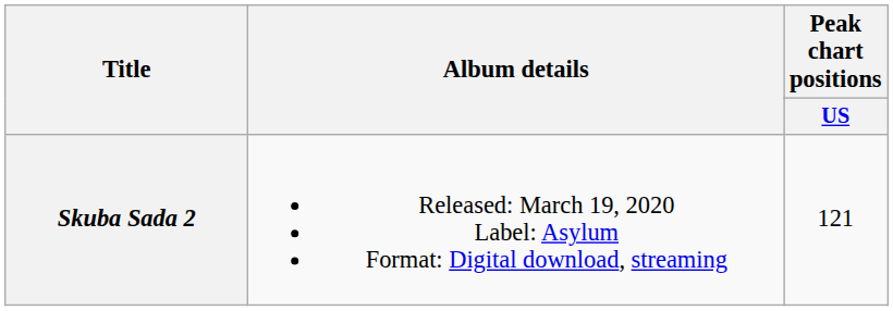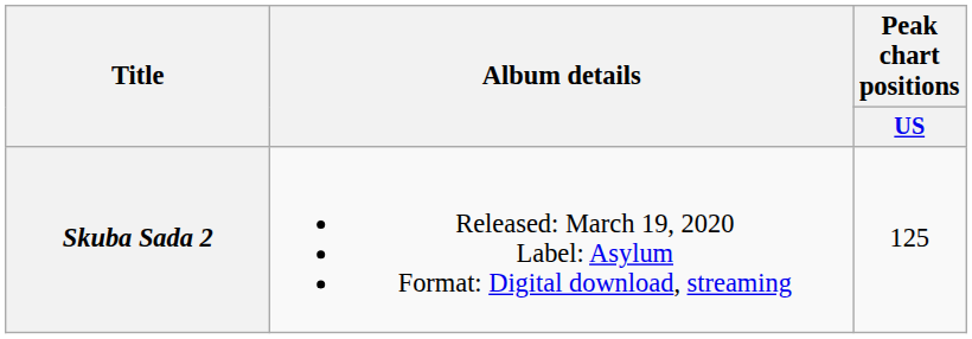Skuba Sada 2 | Peak chart positions / US: 121 -> 125
